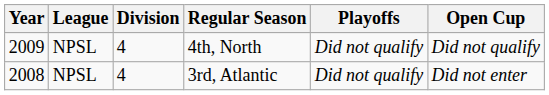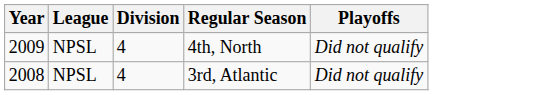- column: Open Cup | Did not qualify | Did not enter
